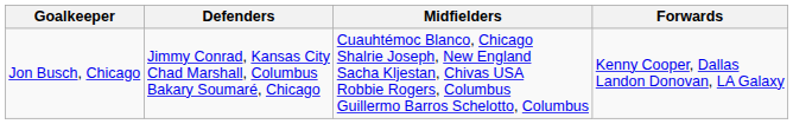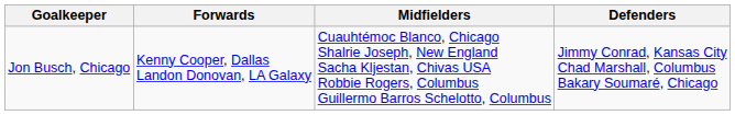columns swapped: Defenders <-> Forwards
